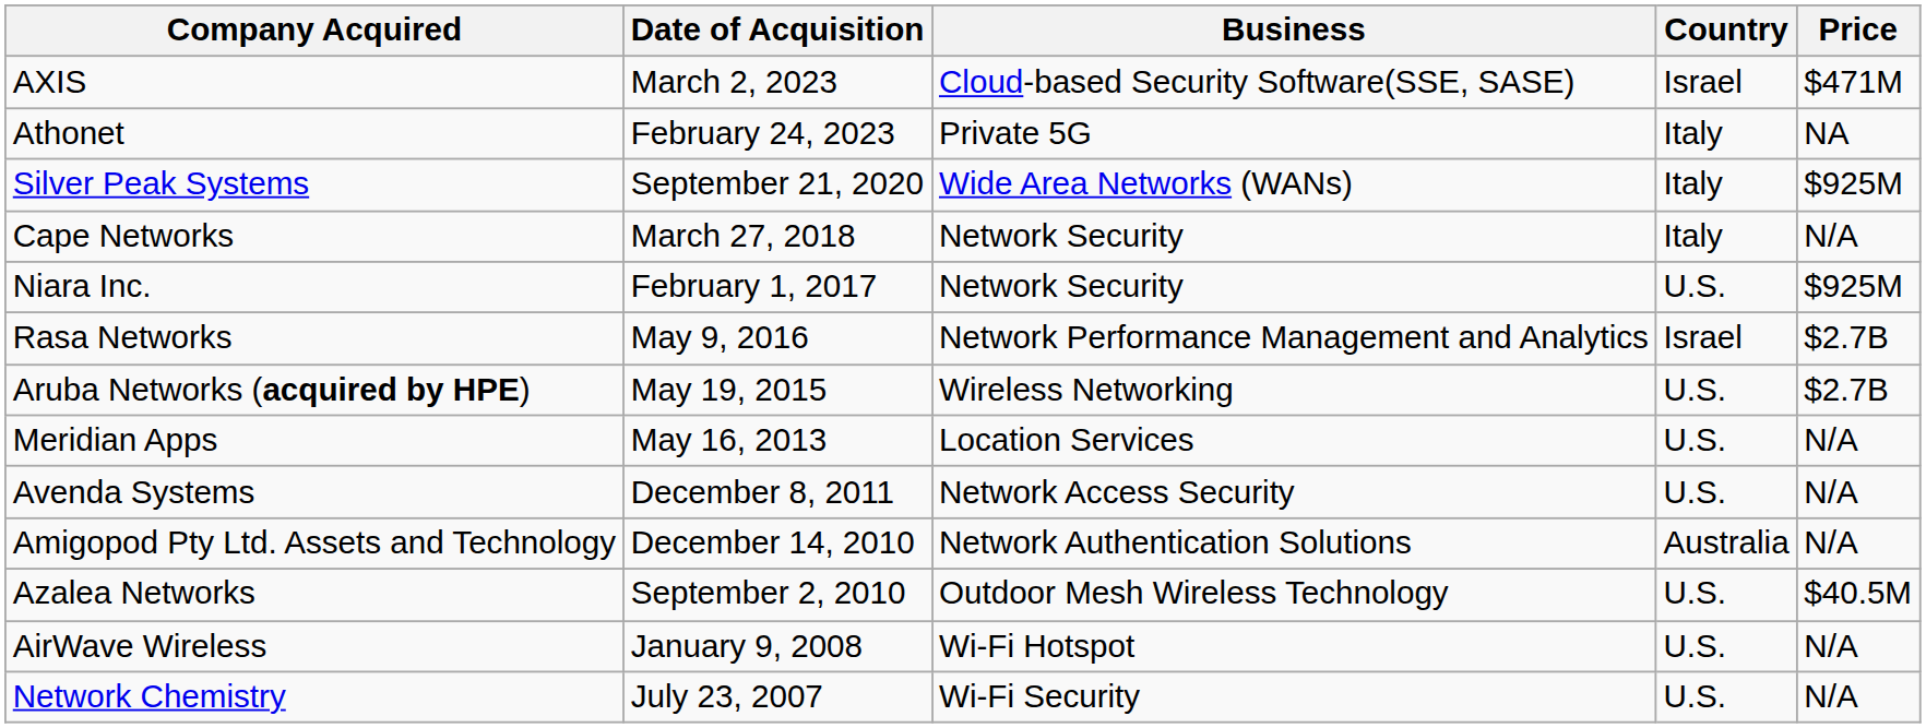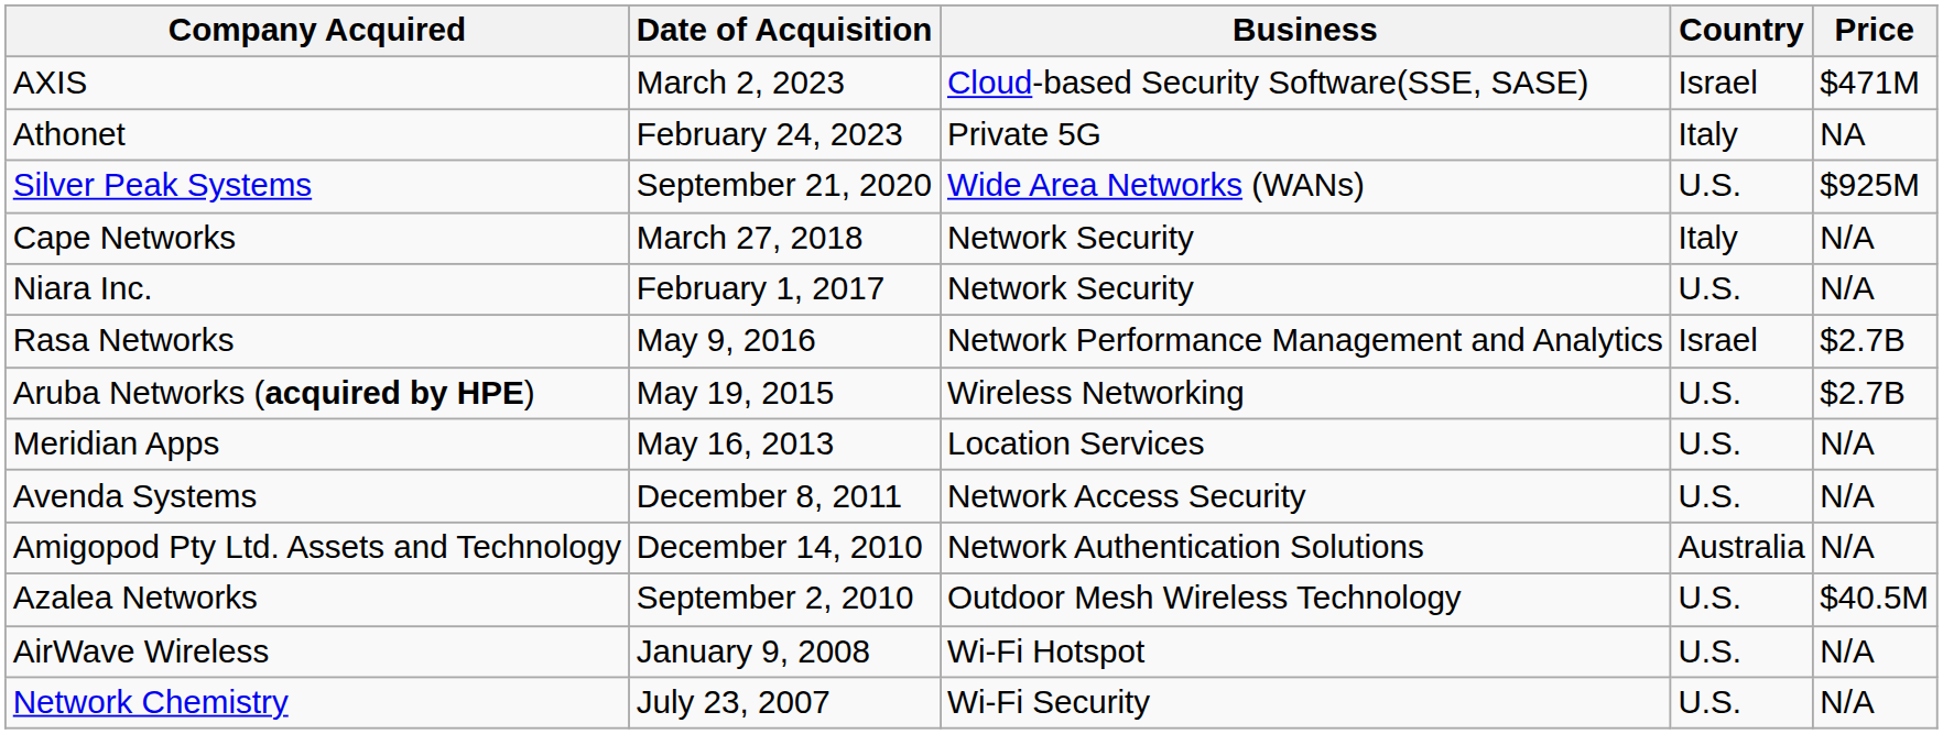Silver Peak Systems | Country: Italy -> U.S.
Niara Inc. | Price: $925M -> N/A
